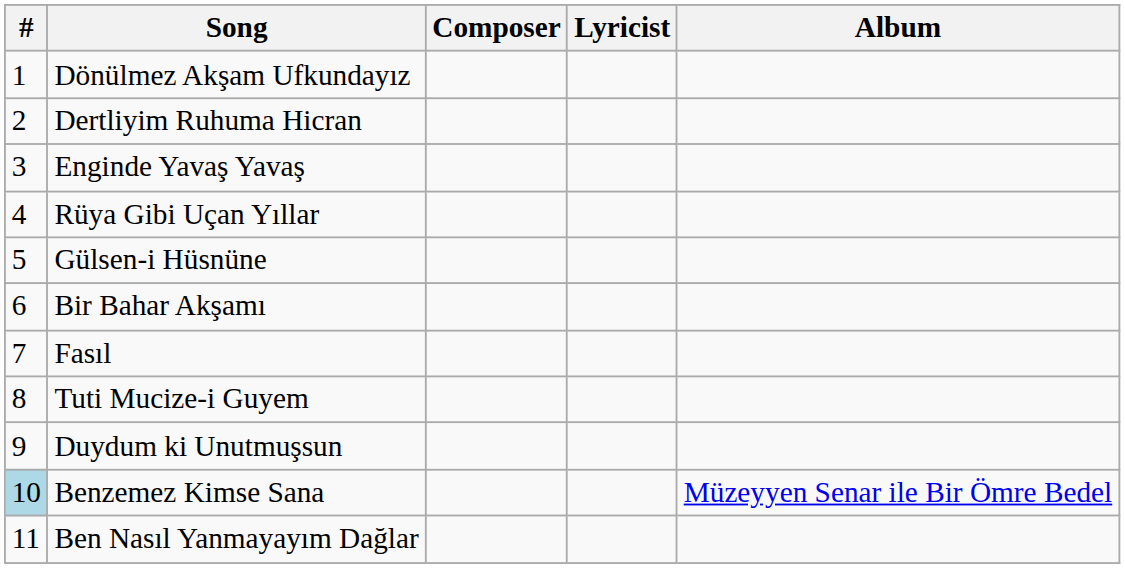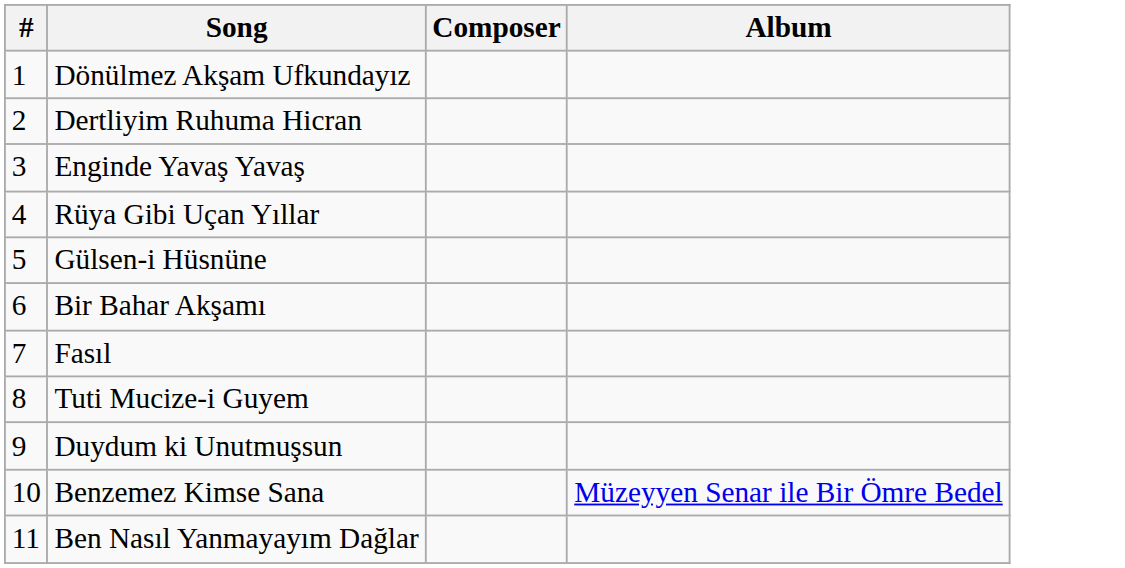- column: Lyricist
Benzemez Kimse Sana | #: lightblue background -> no background
